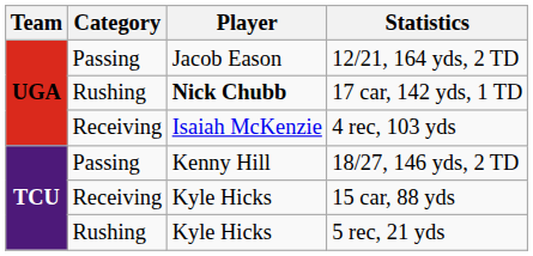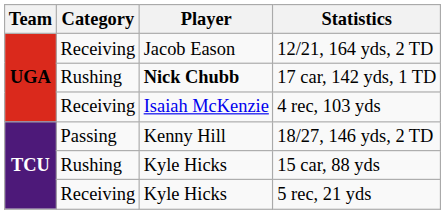12/21, 164 yds, 2 TD | Category: Passing -> Receiving
15 car, 88 yds | Category: Receiving -> Rushing
5 rec, 21 yds | Category: Rushing -> Receiving
